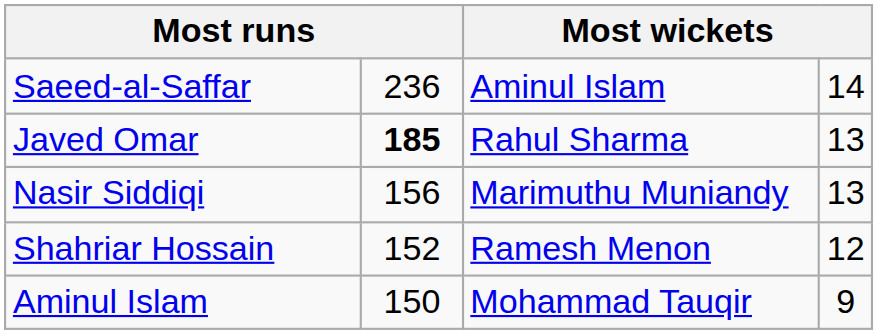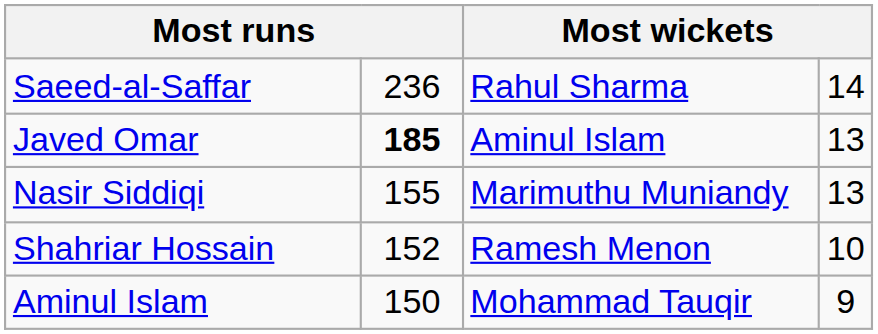Saeed-al-Saffar | column 3: Aminul Islam -> Rahul Sharma
Javed Omar | column 3: Rahul Sharma -> Aminul Islam
Nasir Siddiqi | column 2: 156 -> 155
Shahriar Hossain | column 4: 12 -> 10
